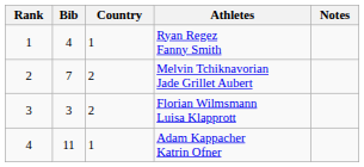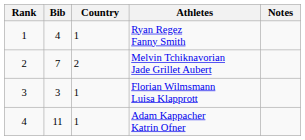Florian Wilmsmann Luisa Klapprott | Country: 2 -> 1
